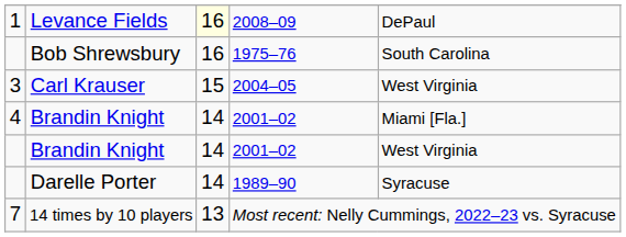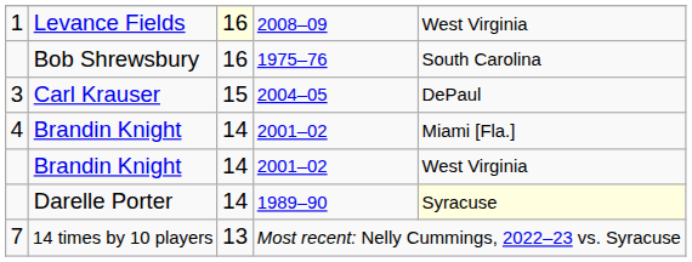Levance Fields | column 5: DePaul -> West Virginia
Carl Krauser | column 5: West Virginia -> DePaul
Darelle Porter | column 5: no background -> lightyellow background
